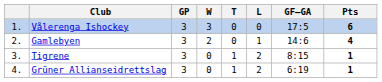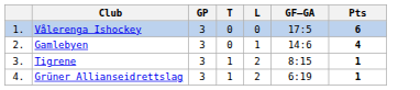- column: W | 3 | 2 | 0 | 0
